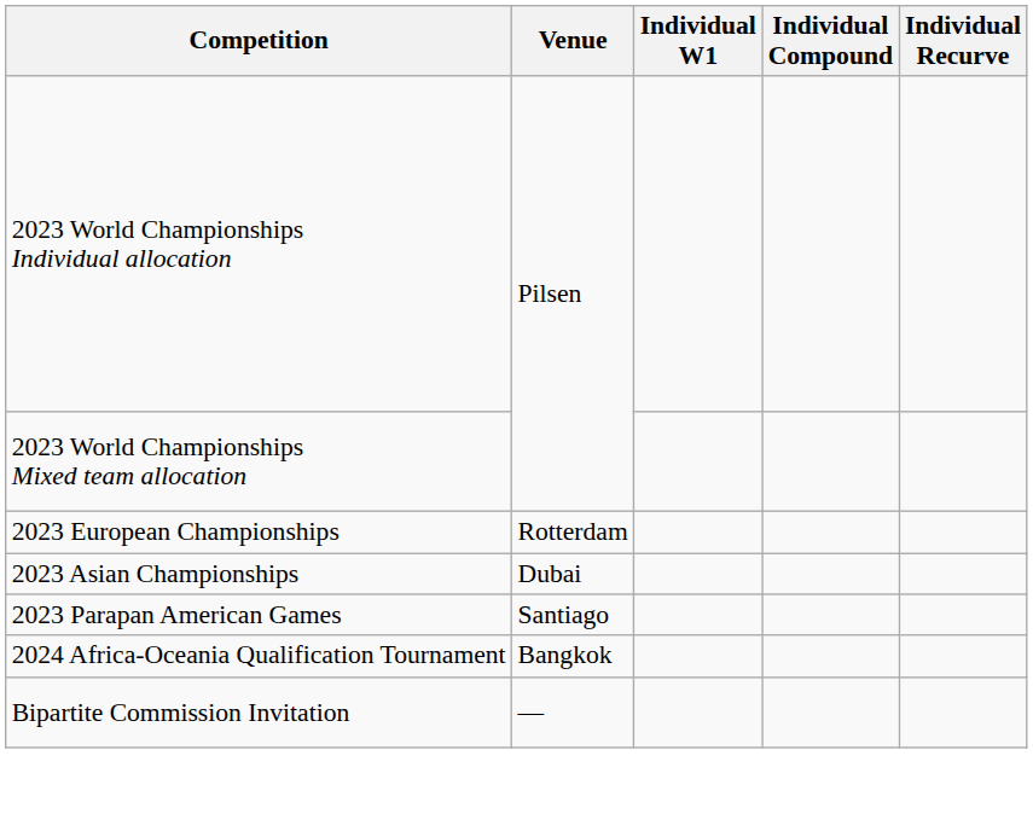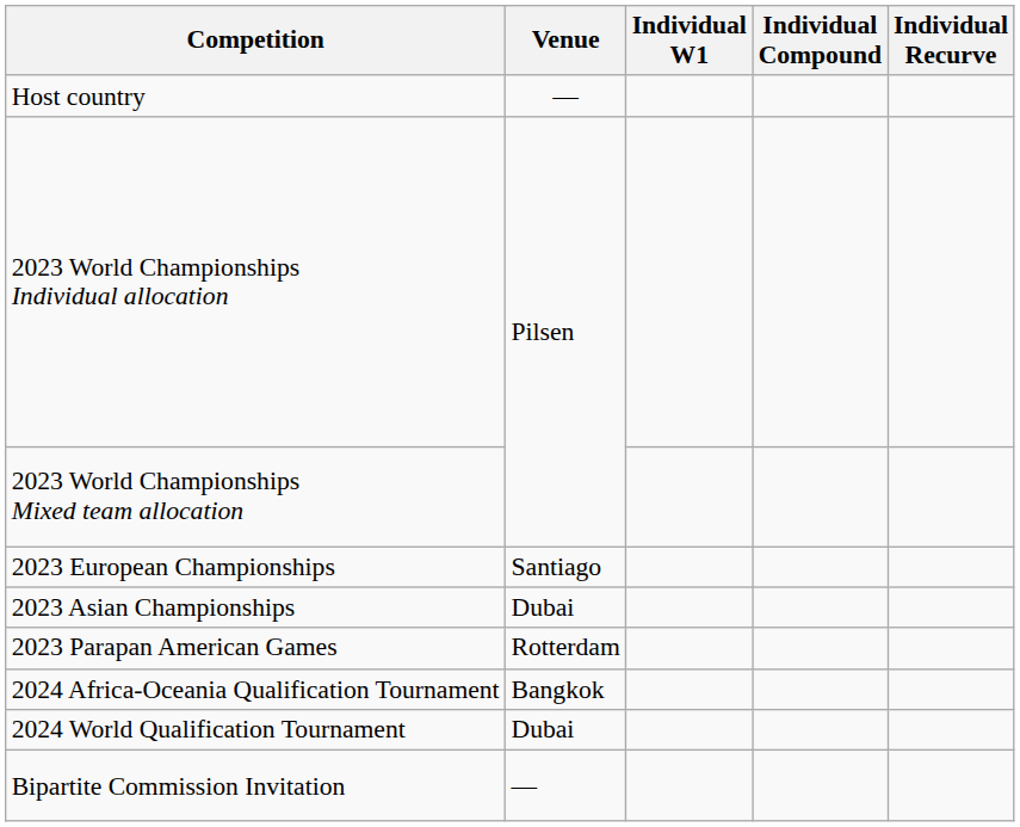+ row: Host country | —
2023 European Championships | Venue: Rotterdam -> Santiago
2023 Parapan American Games | Venue: Santiago -> Rotterdam
+ row: 2024 World Qualification Tournament | Dubai
